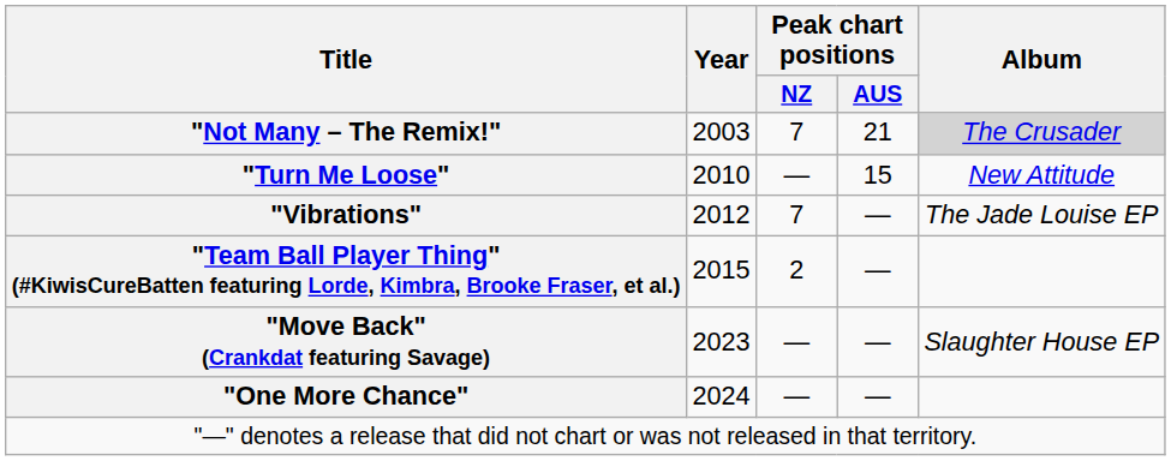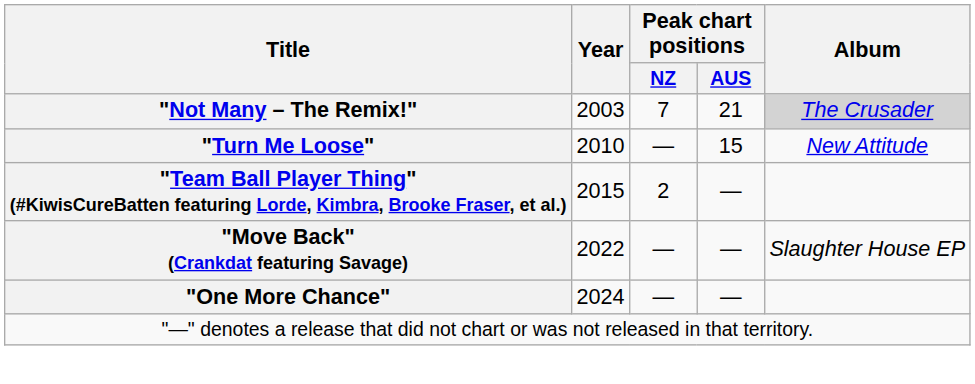- row: "Vibrations" | 2012 | 7 | — | The Jade Louise EP
"Move Back" (Crankdat featuring Savage) | Year: 2023 -> 2022
